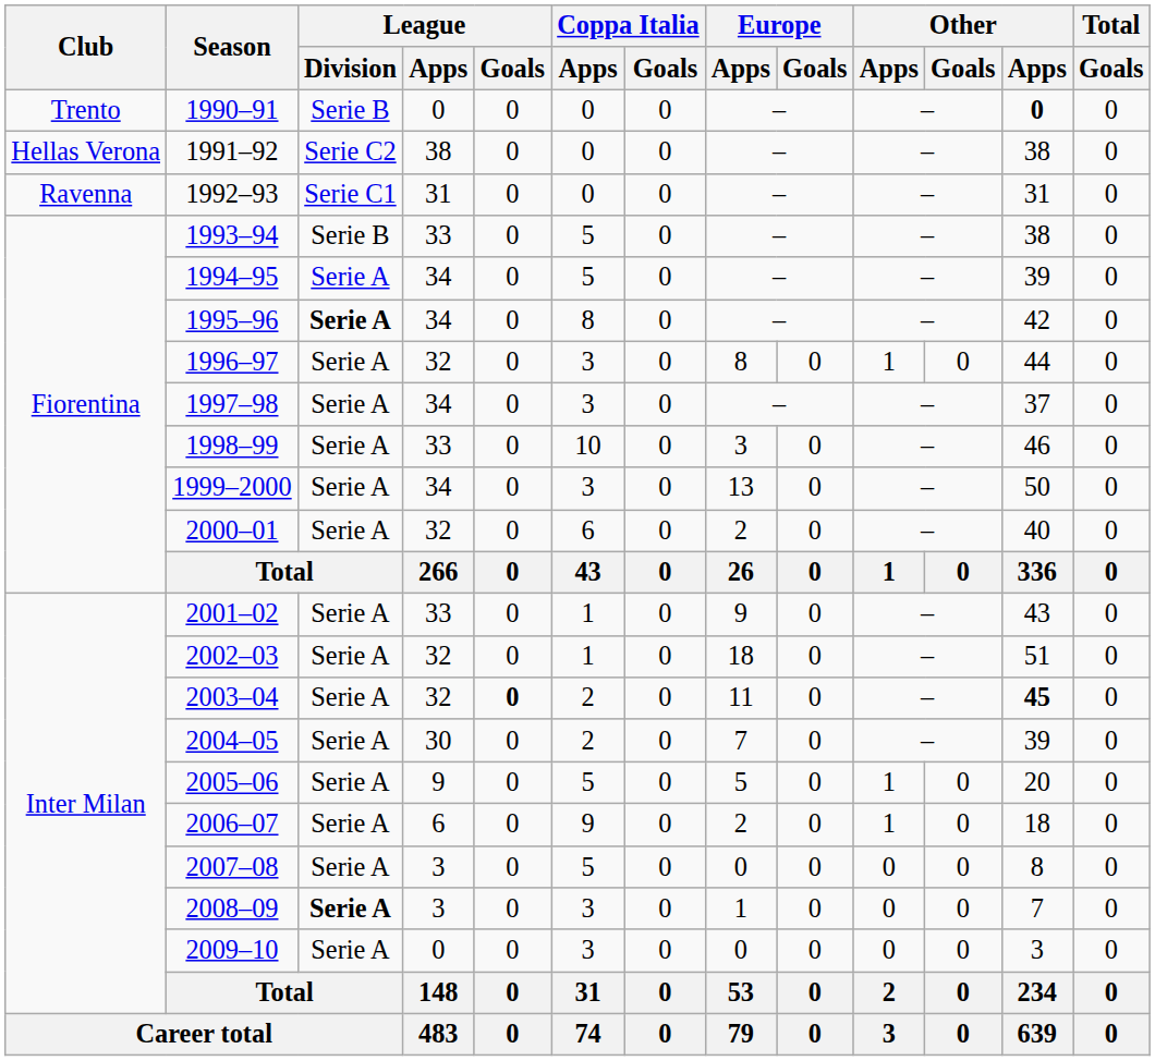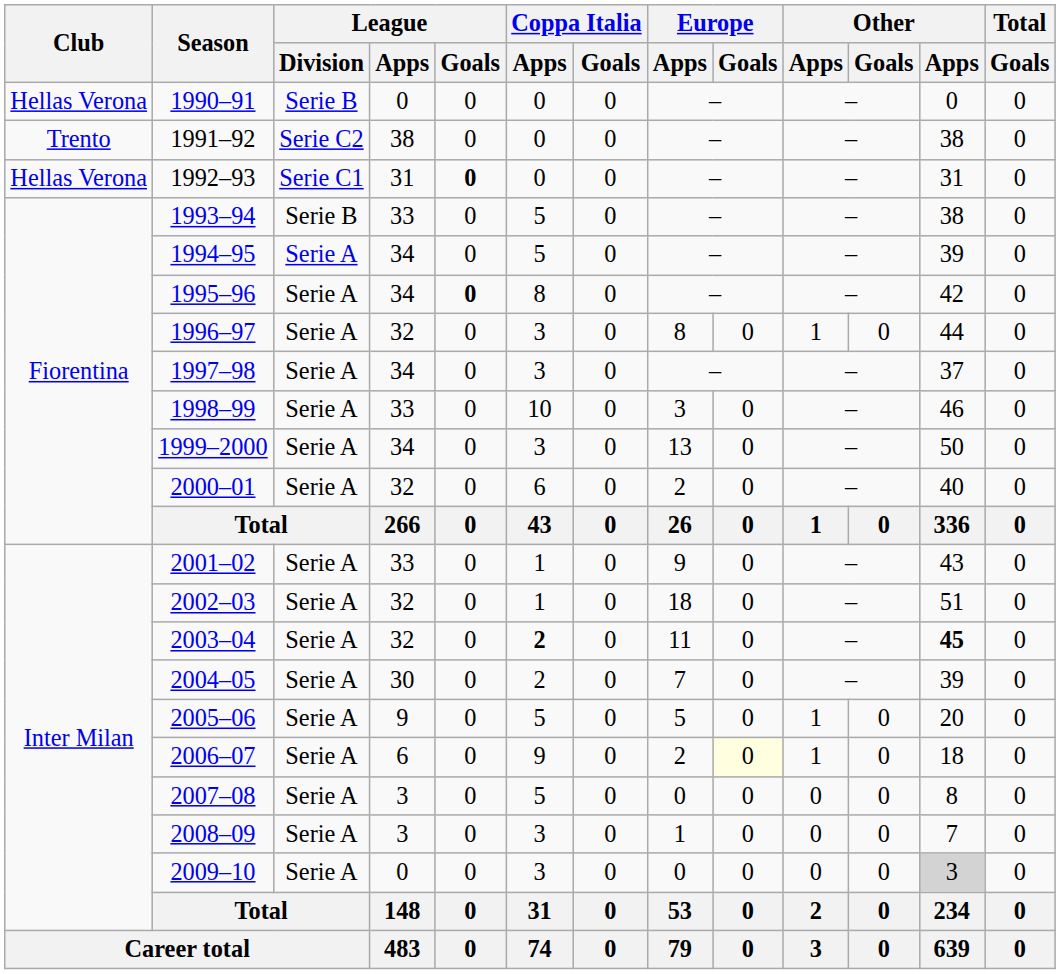1990–91 | Club: Trento -> Hellas Verona
1990–91 | column 12: bold -> normal
1991–92 | Club: Hellas Verona -> Trento
1992–93 | Club: Ravenna -> Hellas Verona
1992–93 | League / Goals: normal -> bold
1995–96 | League / Division: bold -> normal
1995–96 | League / Goals: normal -> bold
2003–04 | League / Goals: bold -> normal
2003–04 | Coppa Italia / Apps: normal -> bold
2006–07 | Europe / Goals: no background -> lightyellow background
2008–09 | League / Division: bold -> normal
2009–10 | column 12: no background -> lightgrey background
